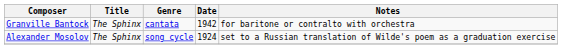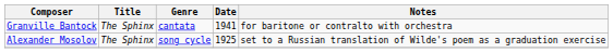Granville Bantock | Date: 1942 -> 1941
Alexander Mosolov | Date: 1924 -> 1925
